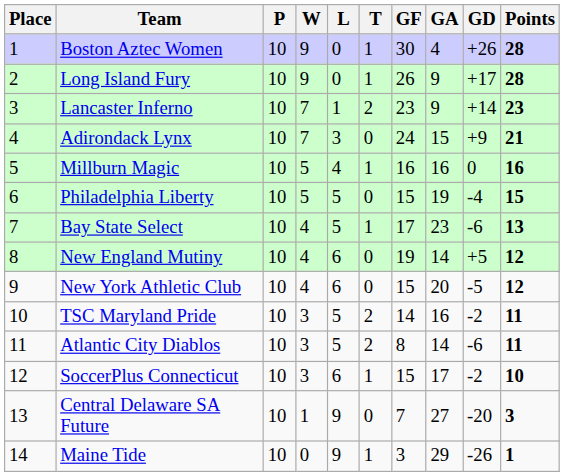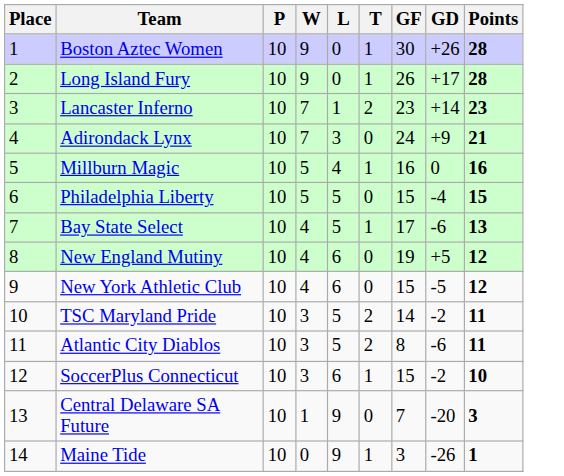- column: GA | 4 | 9 | 9 | 15 | 16 | 19 | 23 | 14 | 20 | 16 | 14 | 17 | 27 | 29
